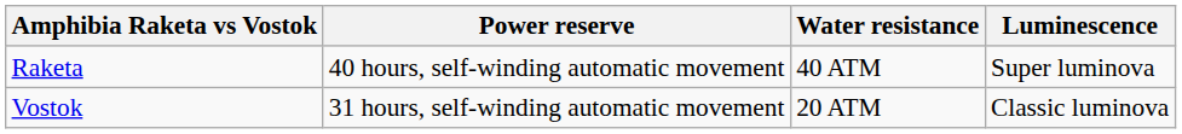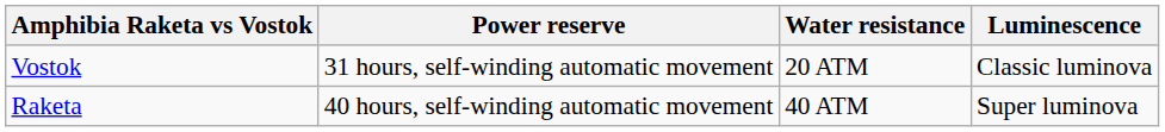rows swapped: Raketa <-> Vostok
